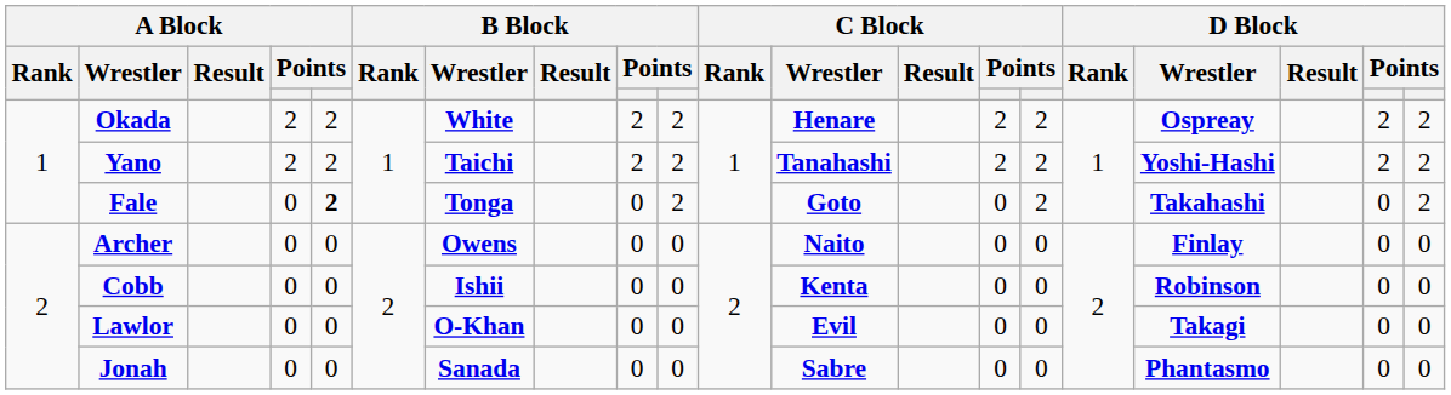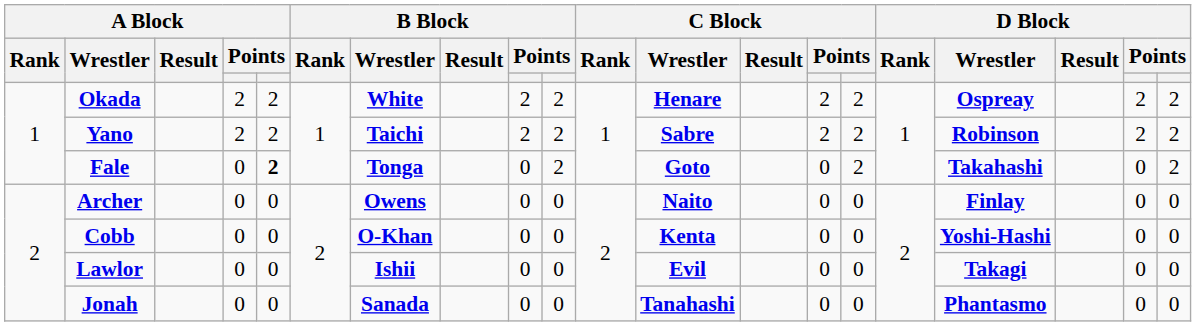Yano | C Block / Wrestler: Tanahashi -> Sabre
Yano | D Block / Wrestler: Yoshi-Hashi -> Robinson
Cobb | B Block / Wrestler: Ishii -> O-Khan
Cobb | D Block / Wrestler: Robinson -> Yoshi-Hashi
Lawlor | B Block / Wrestler: O-Khan -> Ishii
Jonah | C Block / Wrestler: Sabre -> Tanahashi
